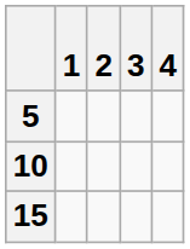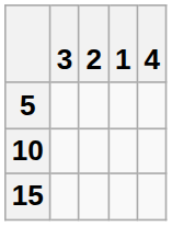columns swapped: 1 <-> 3
